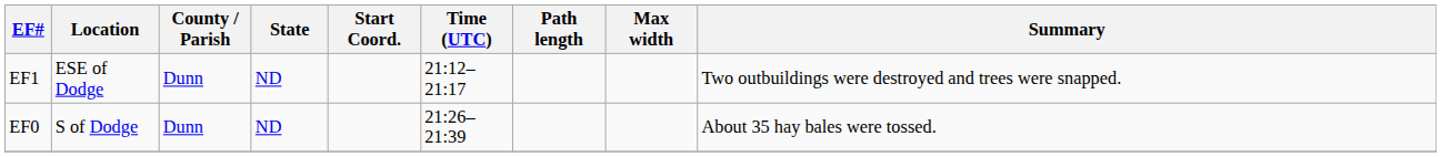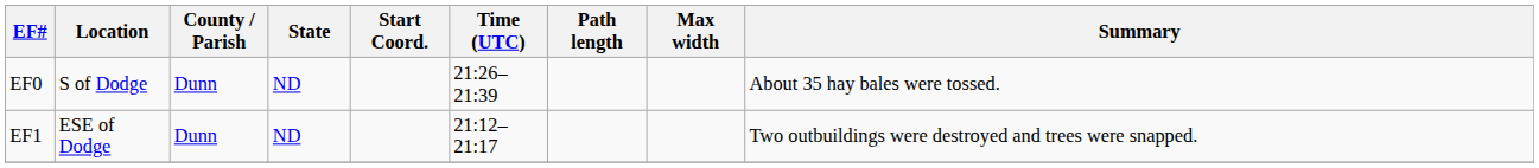rows swapped: EF1 <-> EF0
